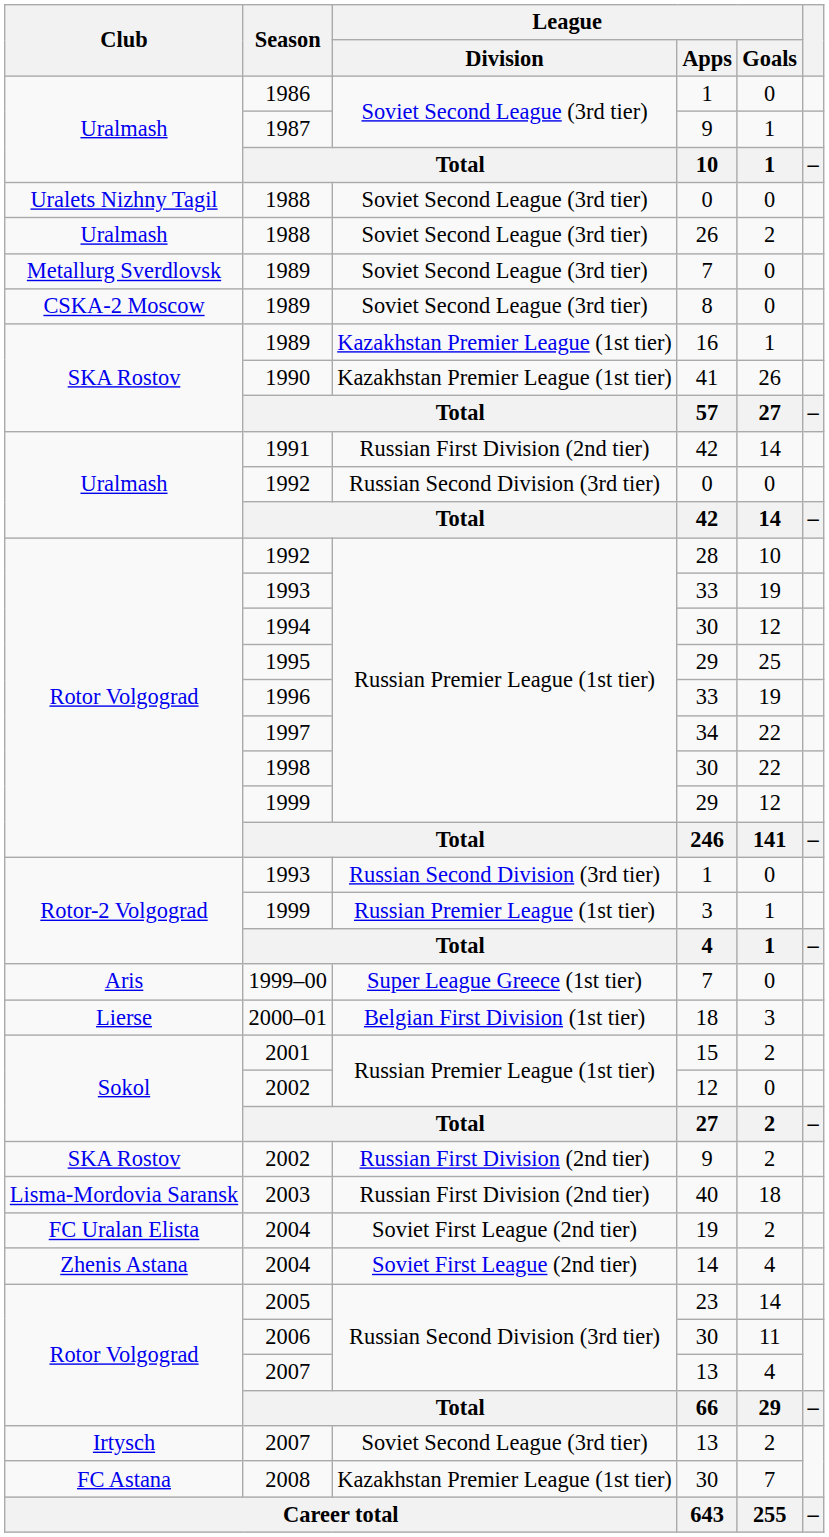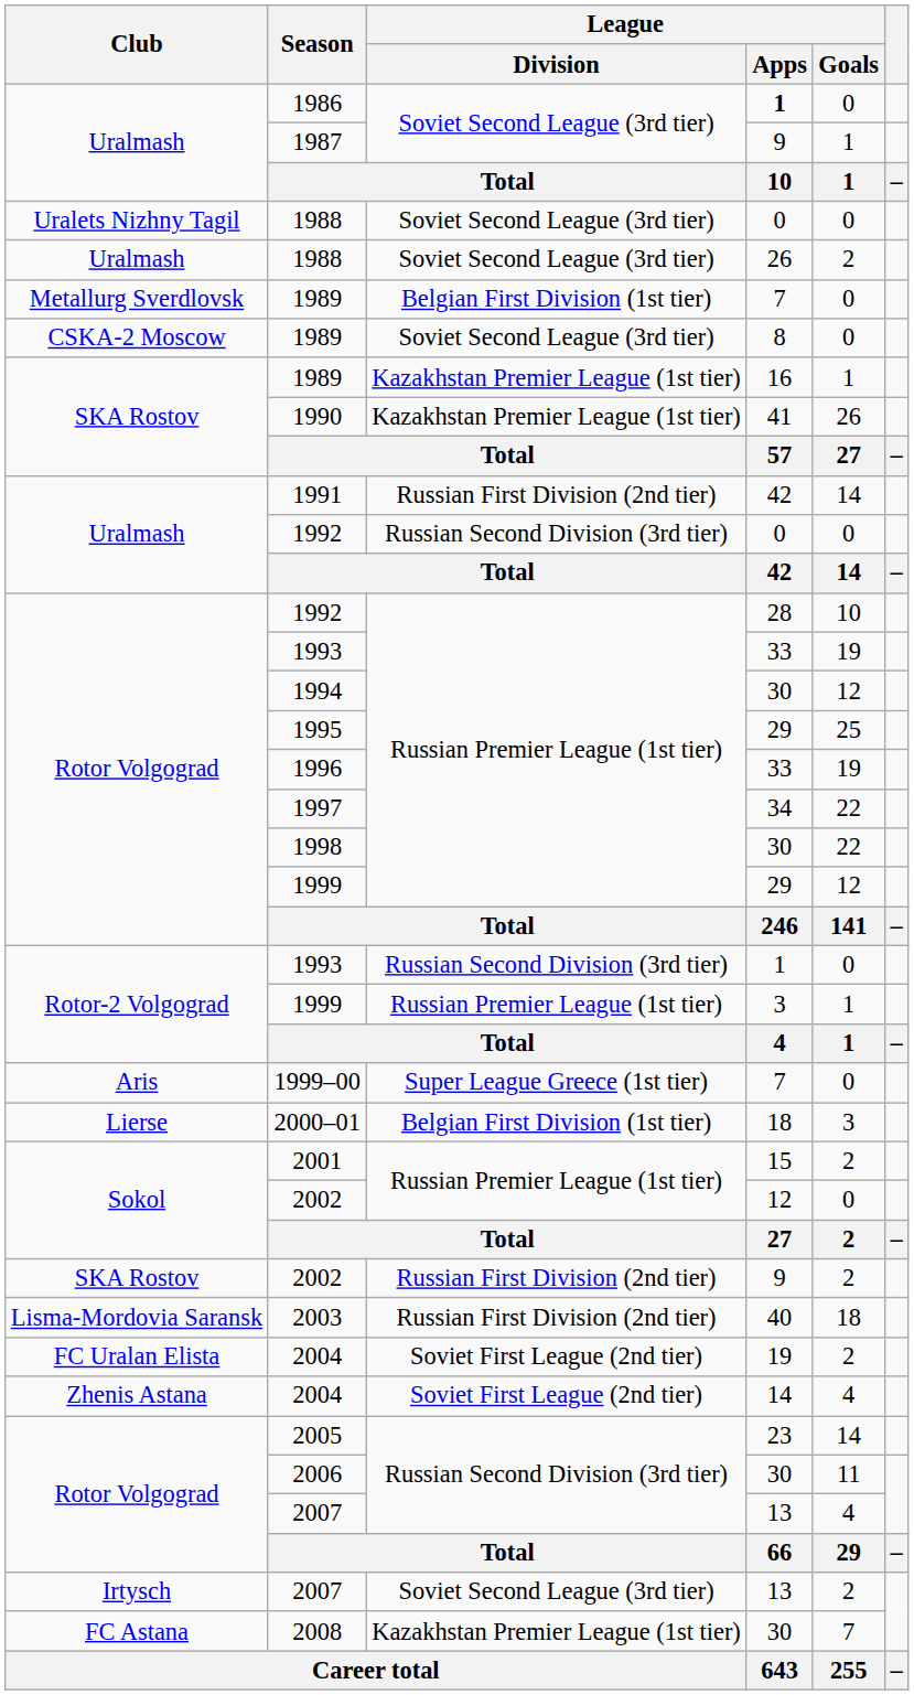1986 | League / Apps: normal -> bold
Metallurg Sverdlovsk / 1989 | League / Division: Soviet Second League (3rd tier) -> Belgian First Division (1st tier)
